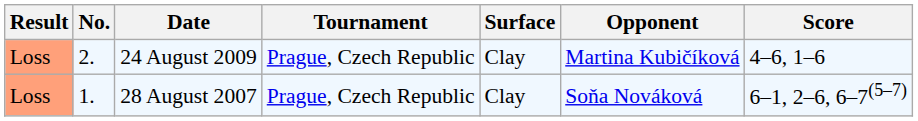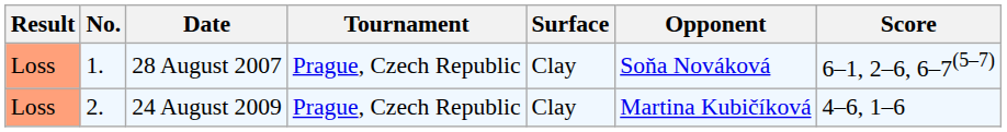rows swapped: 28 August 2007 <-> 24 August 2009
